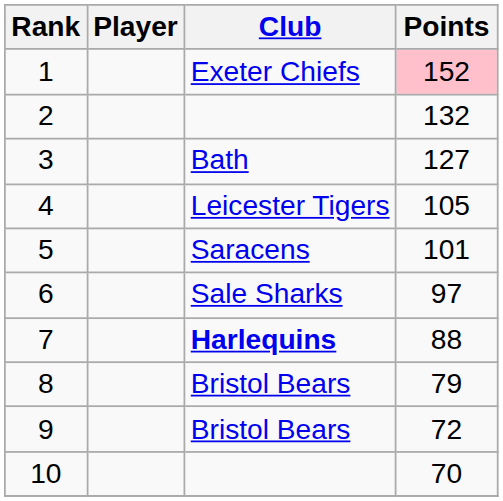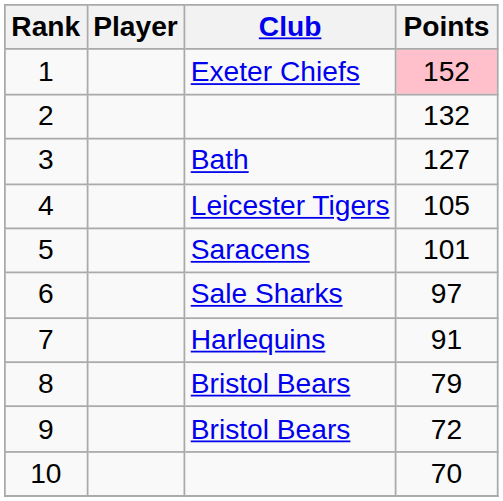7 | Club: bold -> normal
7 | Points: 88 -> 91
